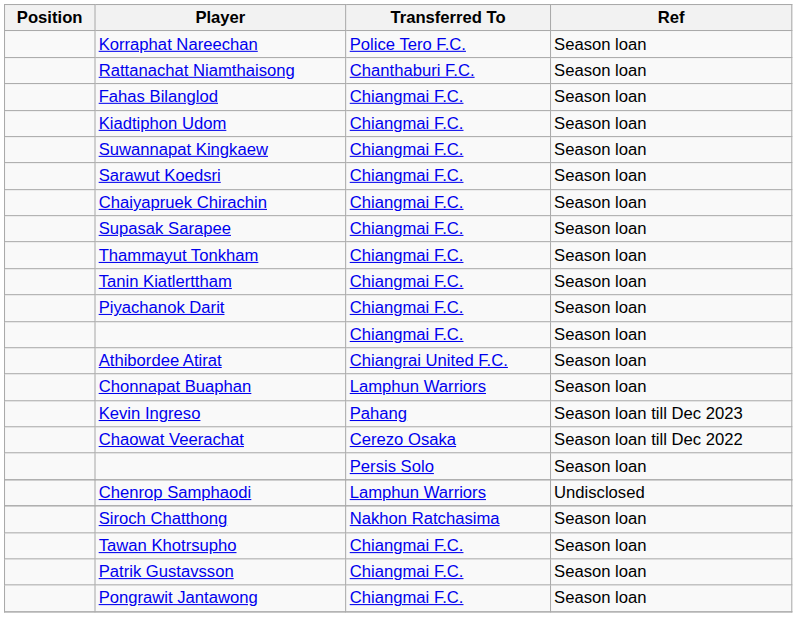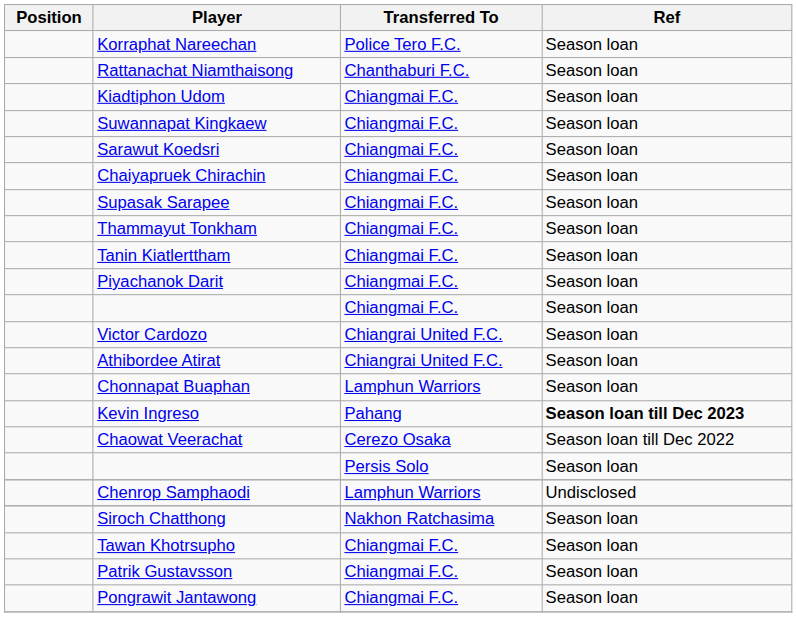- row: Fahas Bilanglod | Chiangmai F.C. | Season loan
+ row: Victor Cardozo | Chiangrai United F.C. | Season loan
Kevin Ingreso | Ref: normal -> bold
